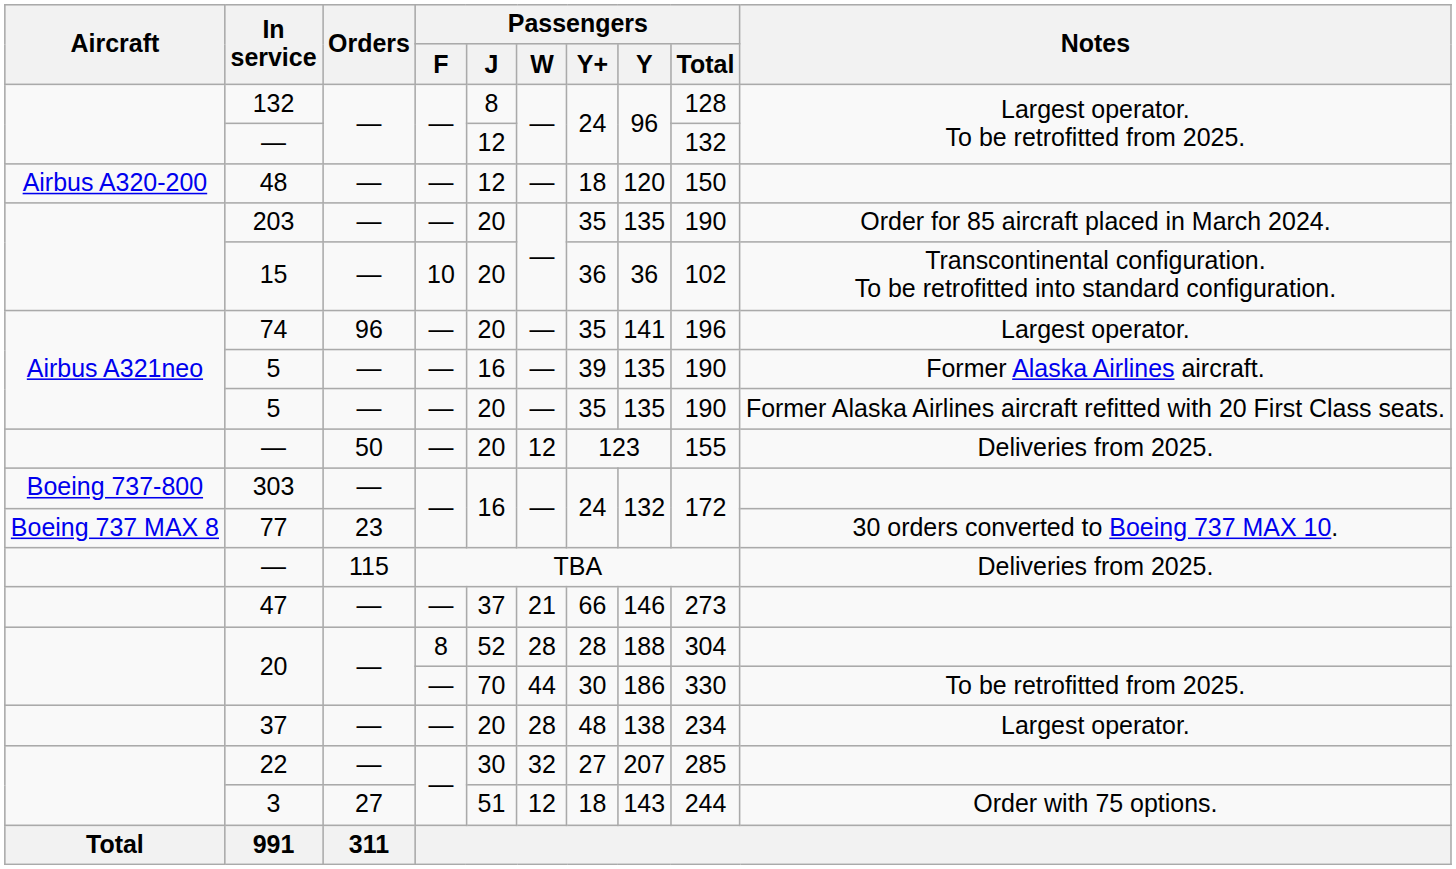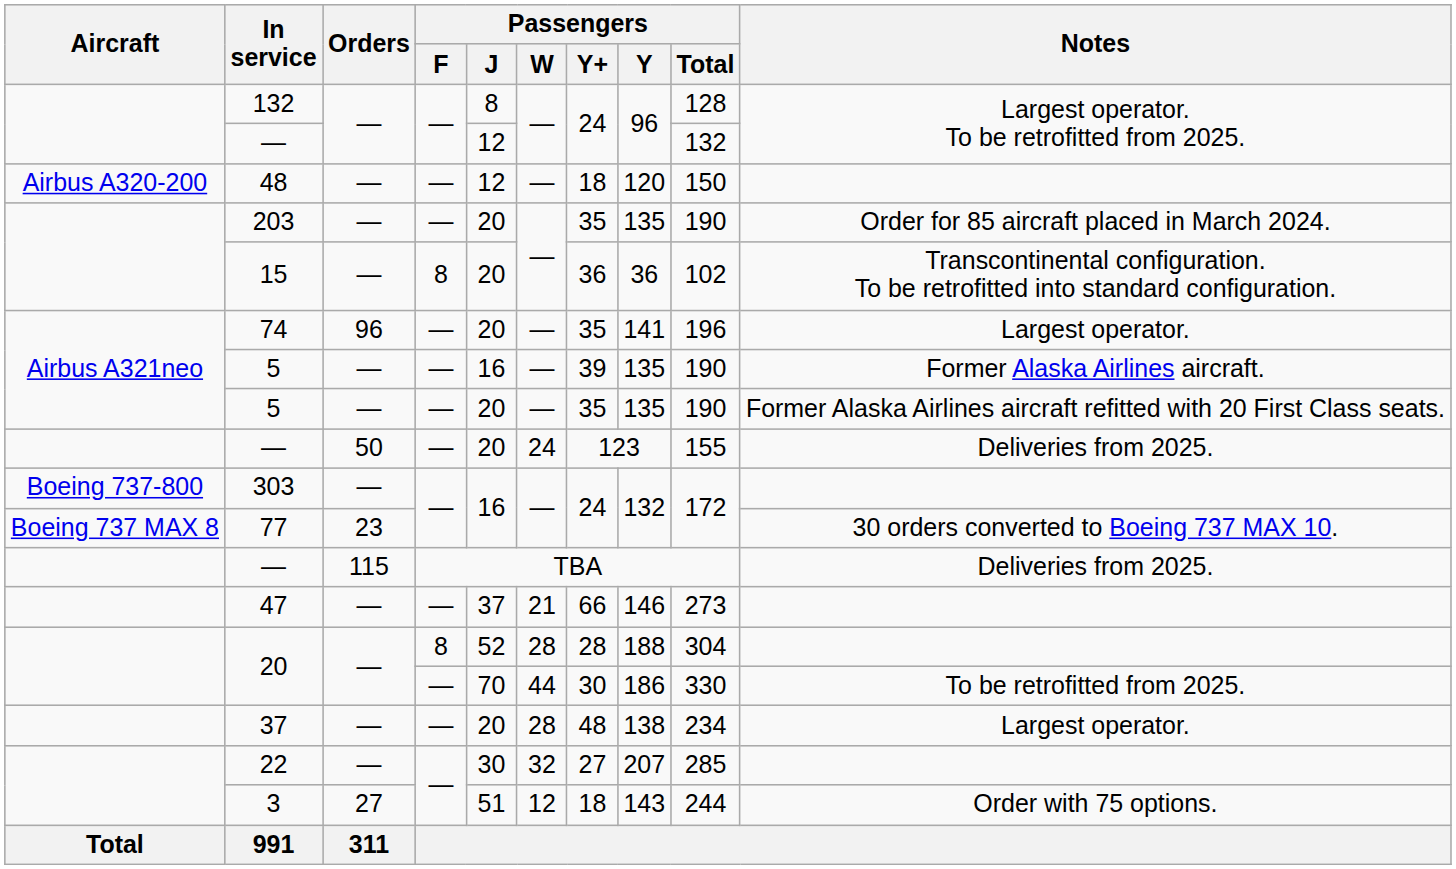15 | Passengers / F: 10 -> 8
— / 50 | Passengers / W: 12 -> 24
